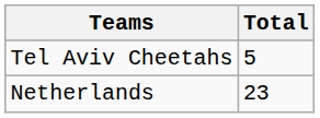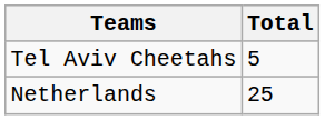Netherlands | Total: 23 -> 25
